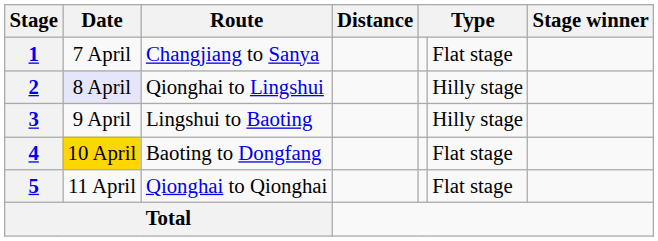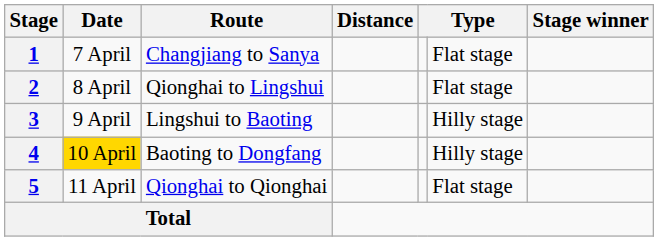2 | Date: lavender background -> no background
2 | column 6: Hilly stage -> Flat stage
4 | column 6: Flat stage -> Hilly stage
